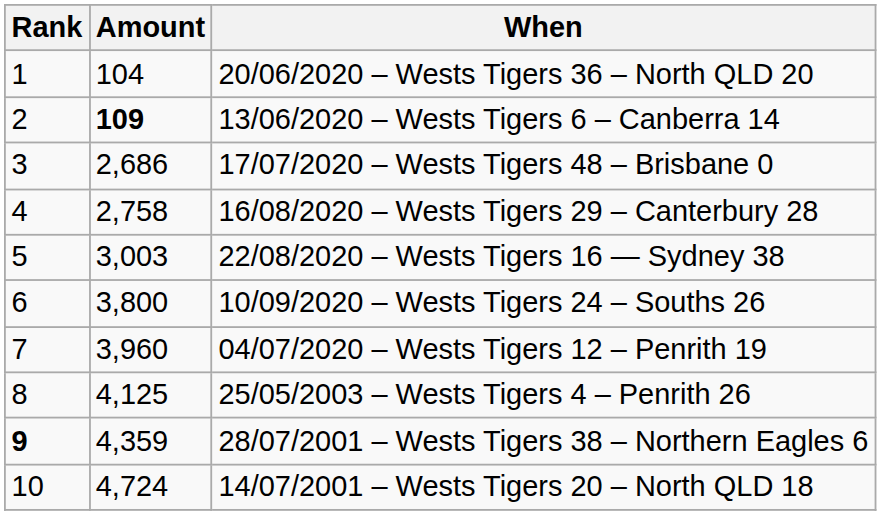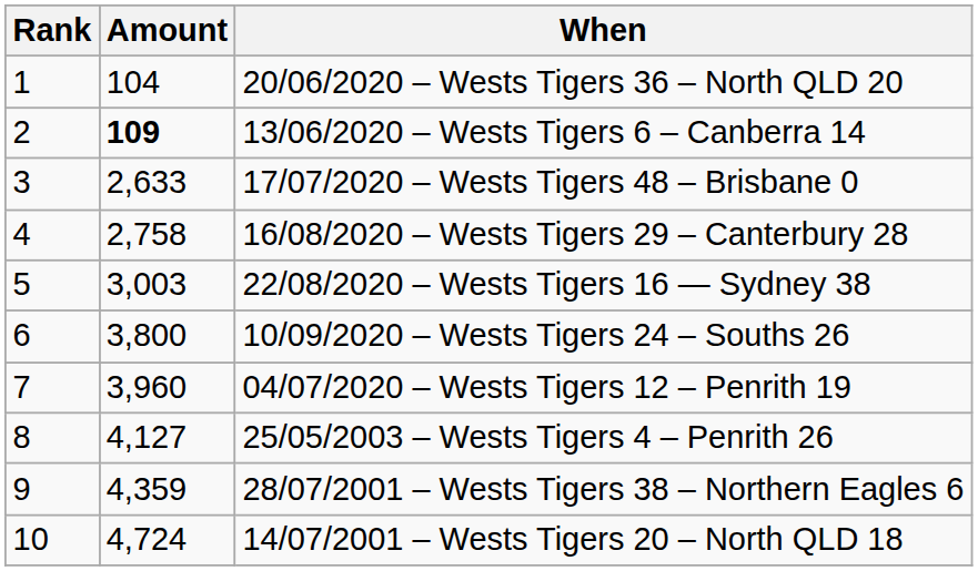17/07/2020 – Wests Tigers 48 – Brisbane 0 | Amount: 2,686 -> 2,633
25/05/2003 – Wests Tigers 4 – Penrith 26 | Amount: 4,125 -> 4,127
28/07/2001 – Wests Tigers 38 – Northern Eagles 6 | Rank: bold -> normal
